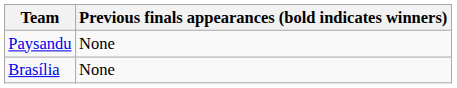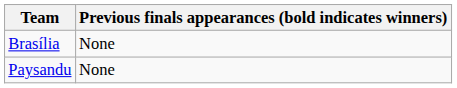rows swapped: Paysandu <-> Brasília
